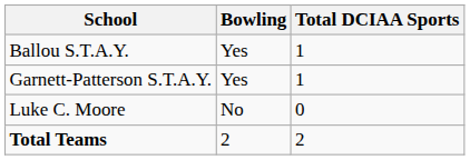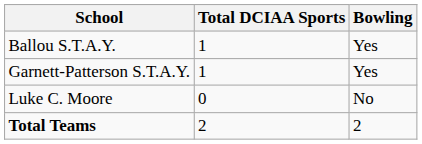columns swapped: Bowling <-> Total DCIAA Sports
